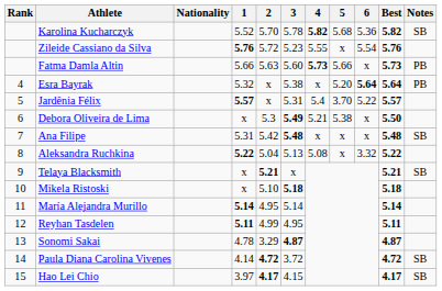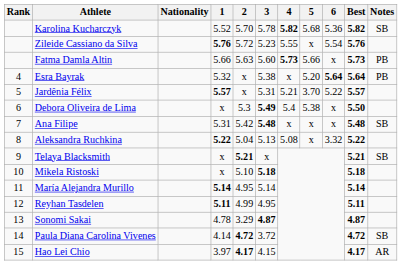Jardênia Félix | 4: 5.4 -> 5.21
Debora Oliveira de Lima | 4: 5.21 -> 5.4
Hao Lei Chio | Notes: SB -> AR
